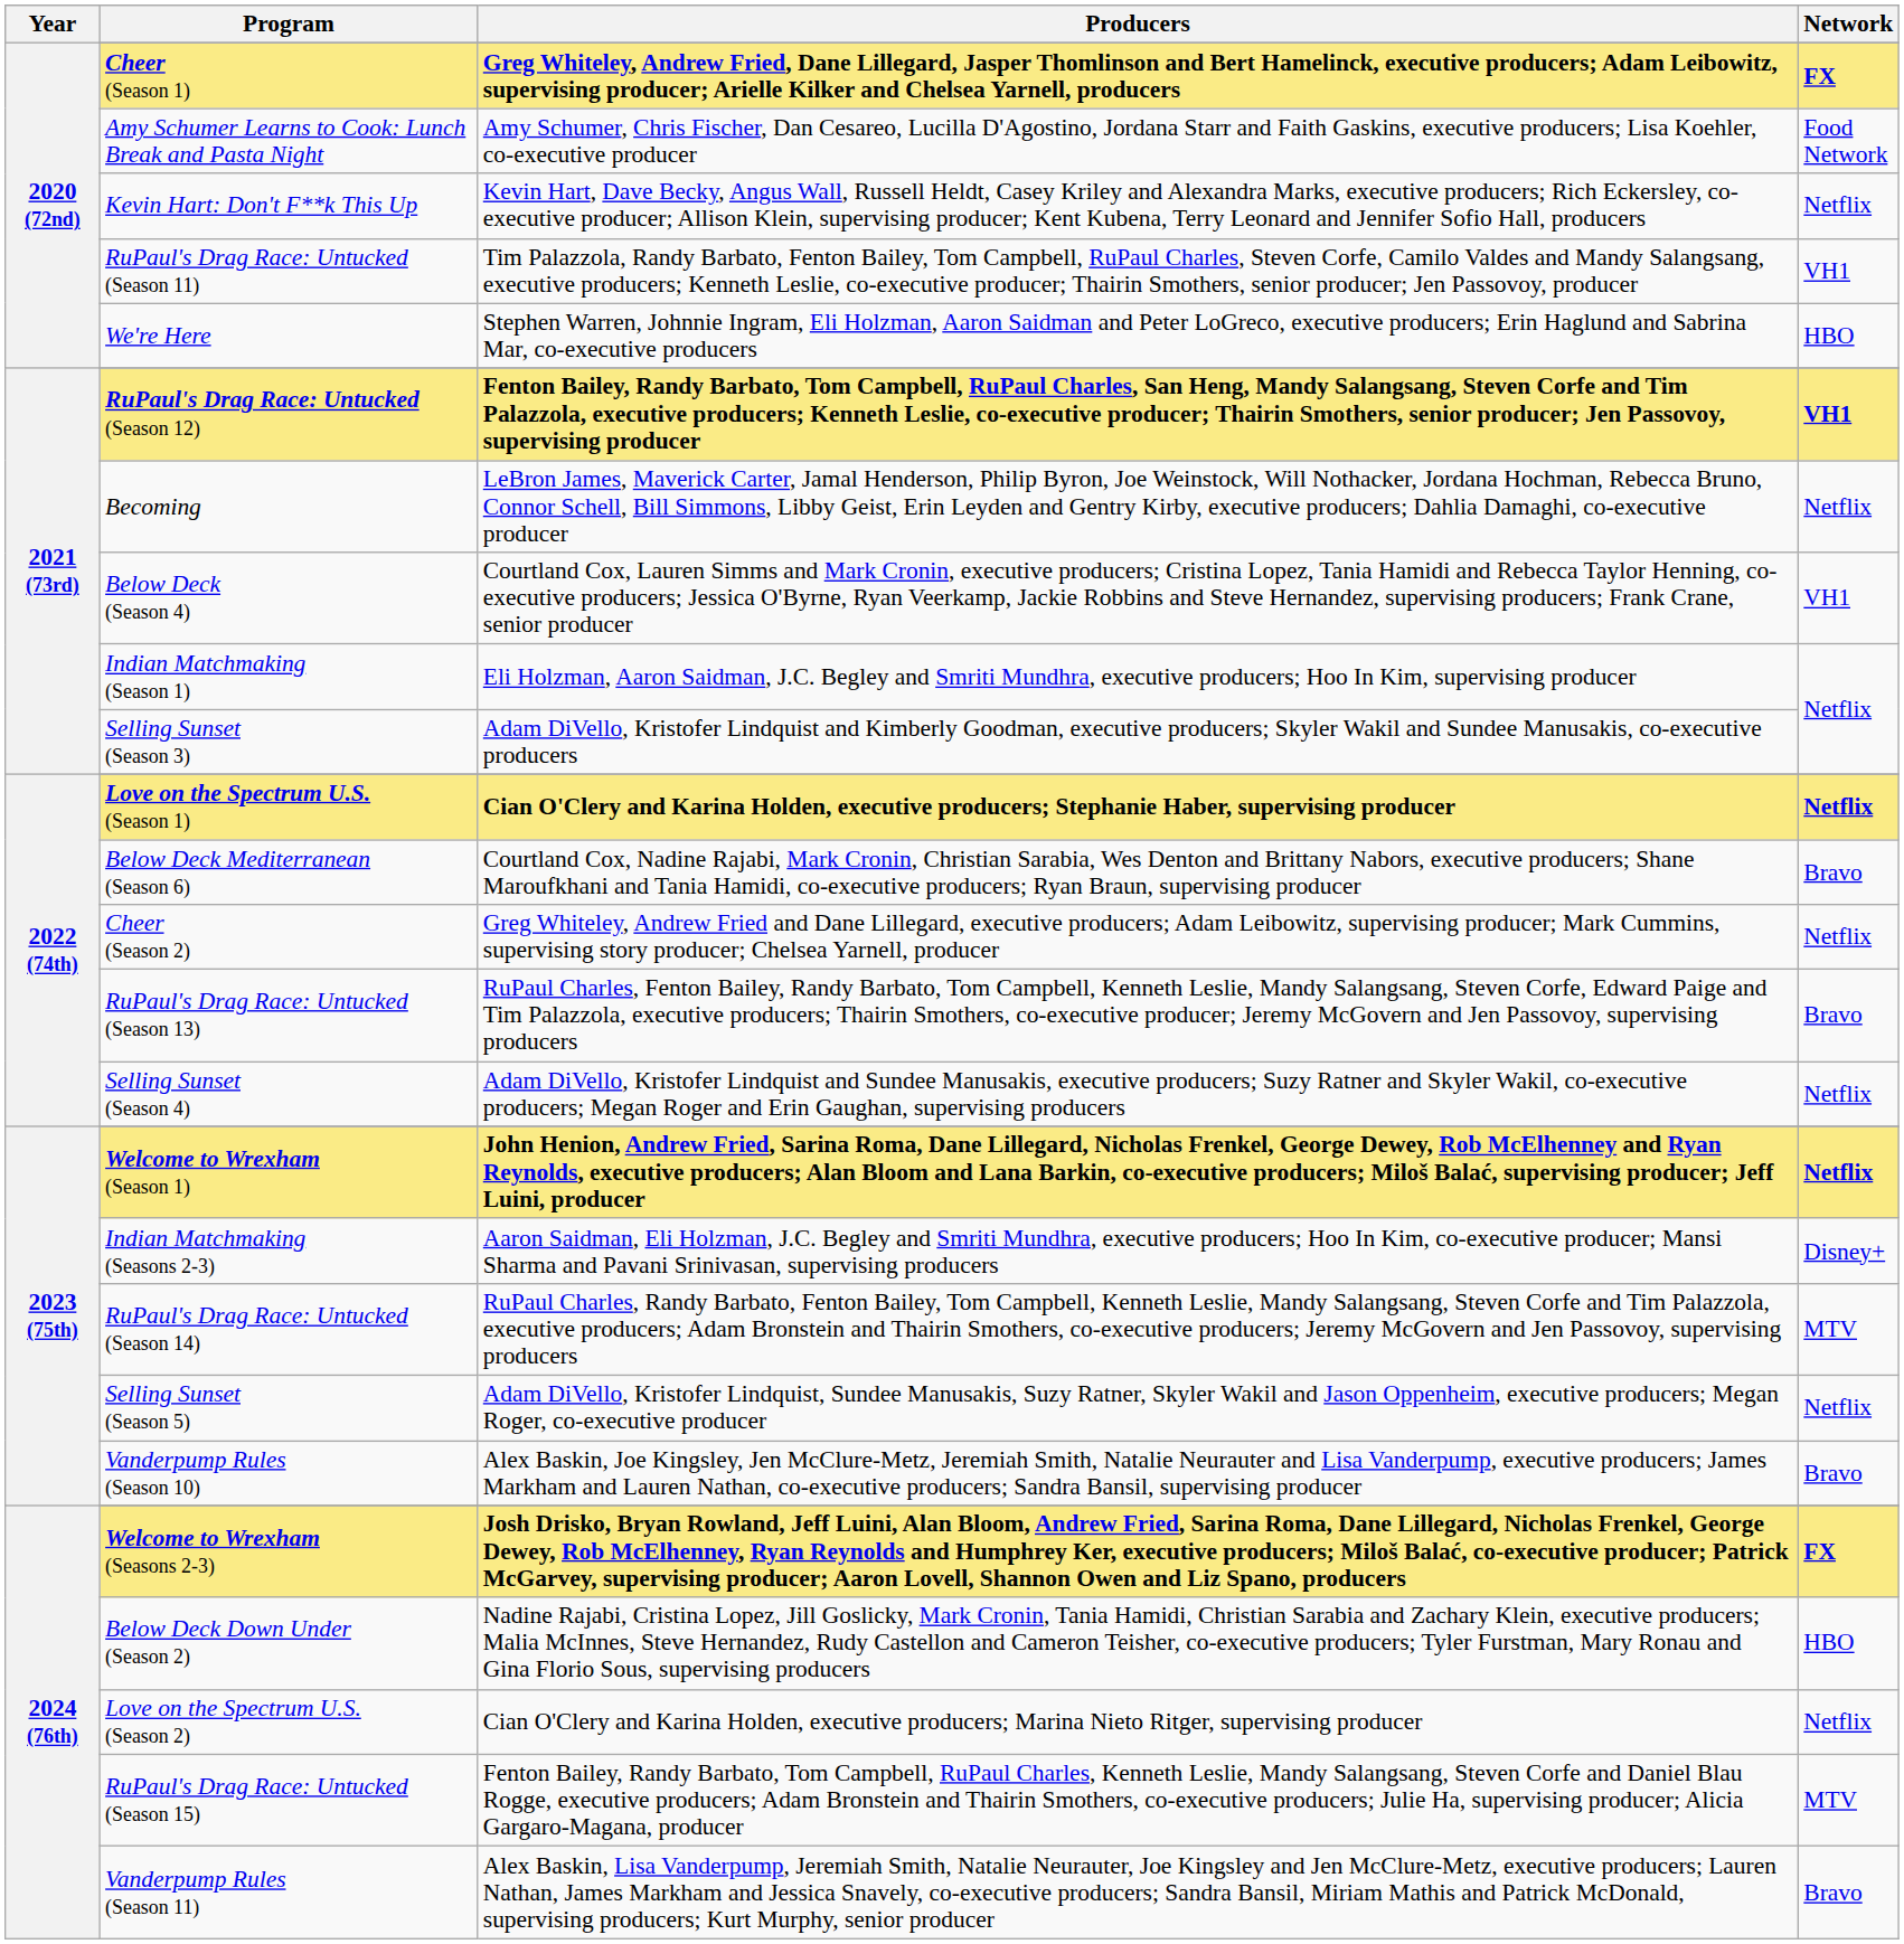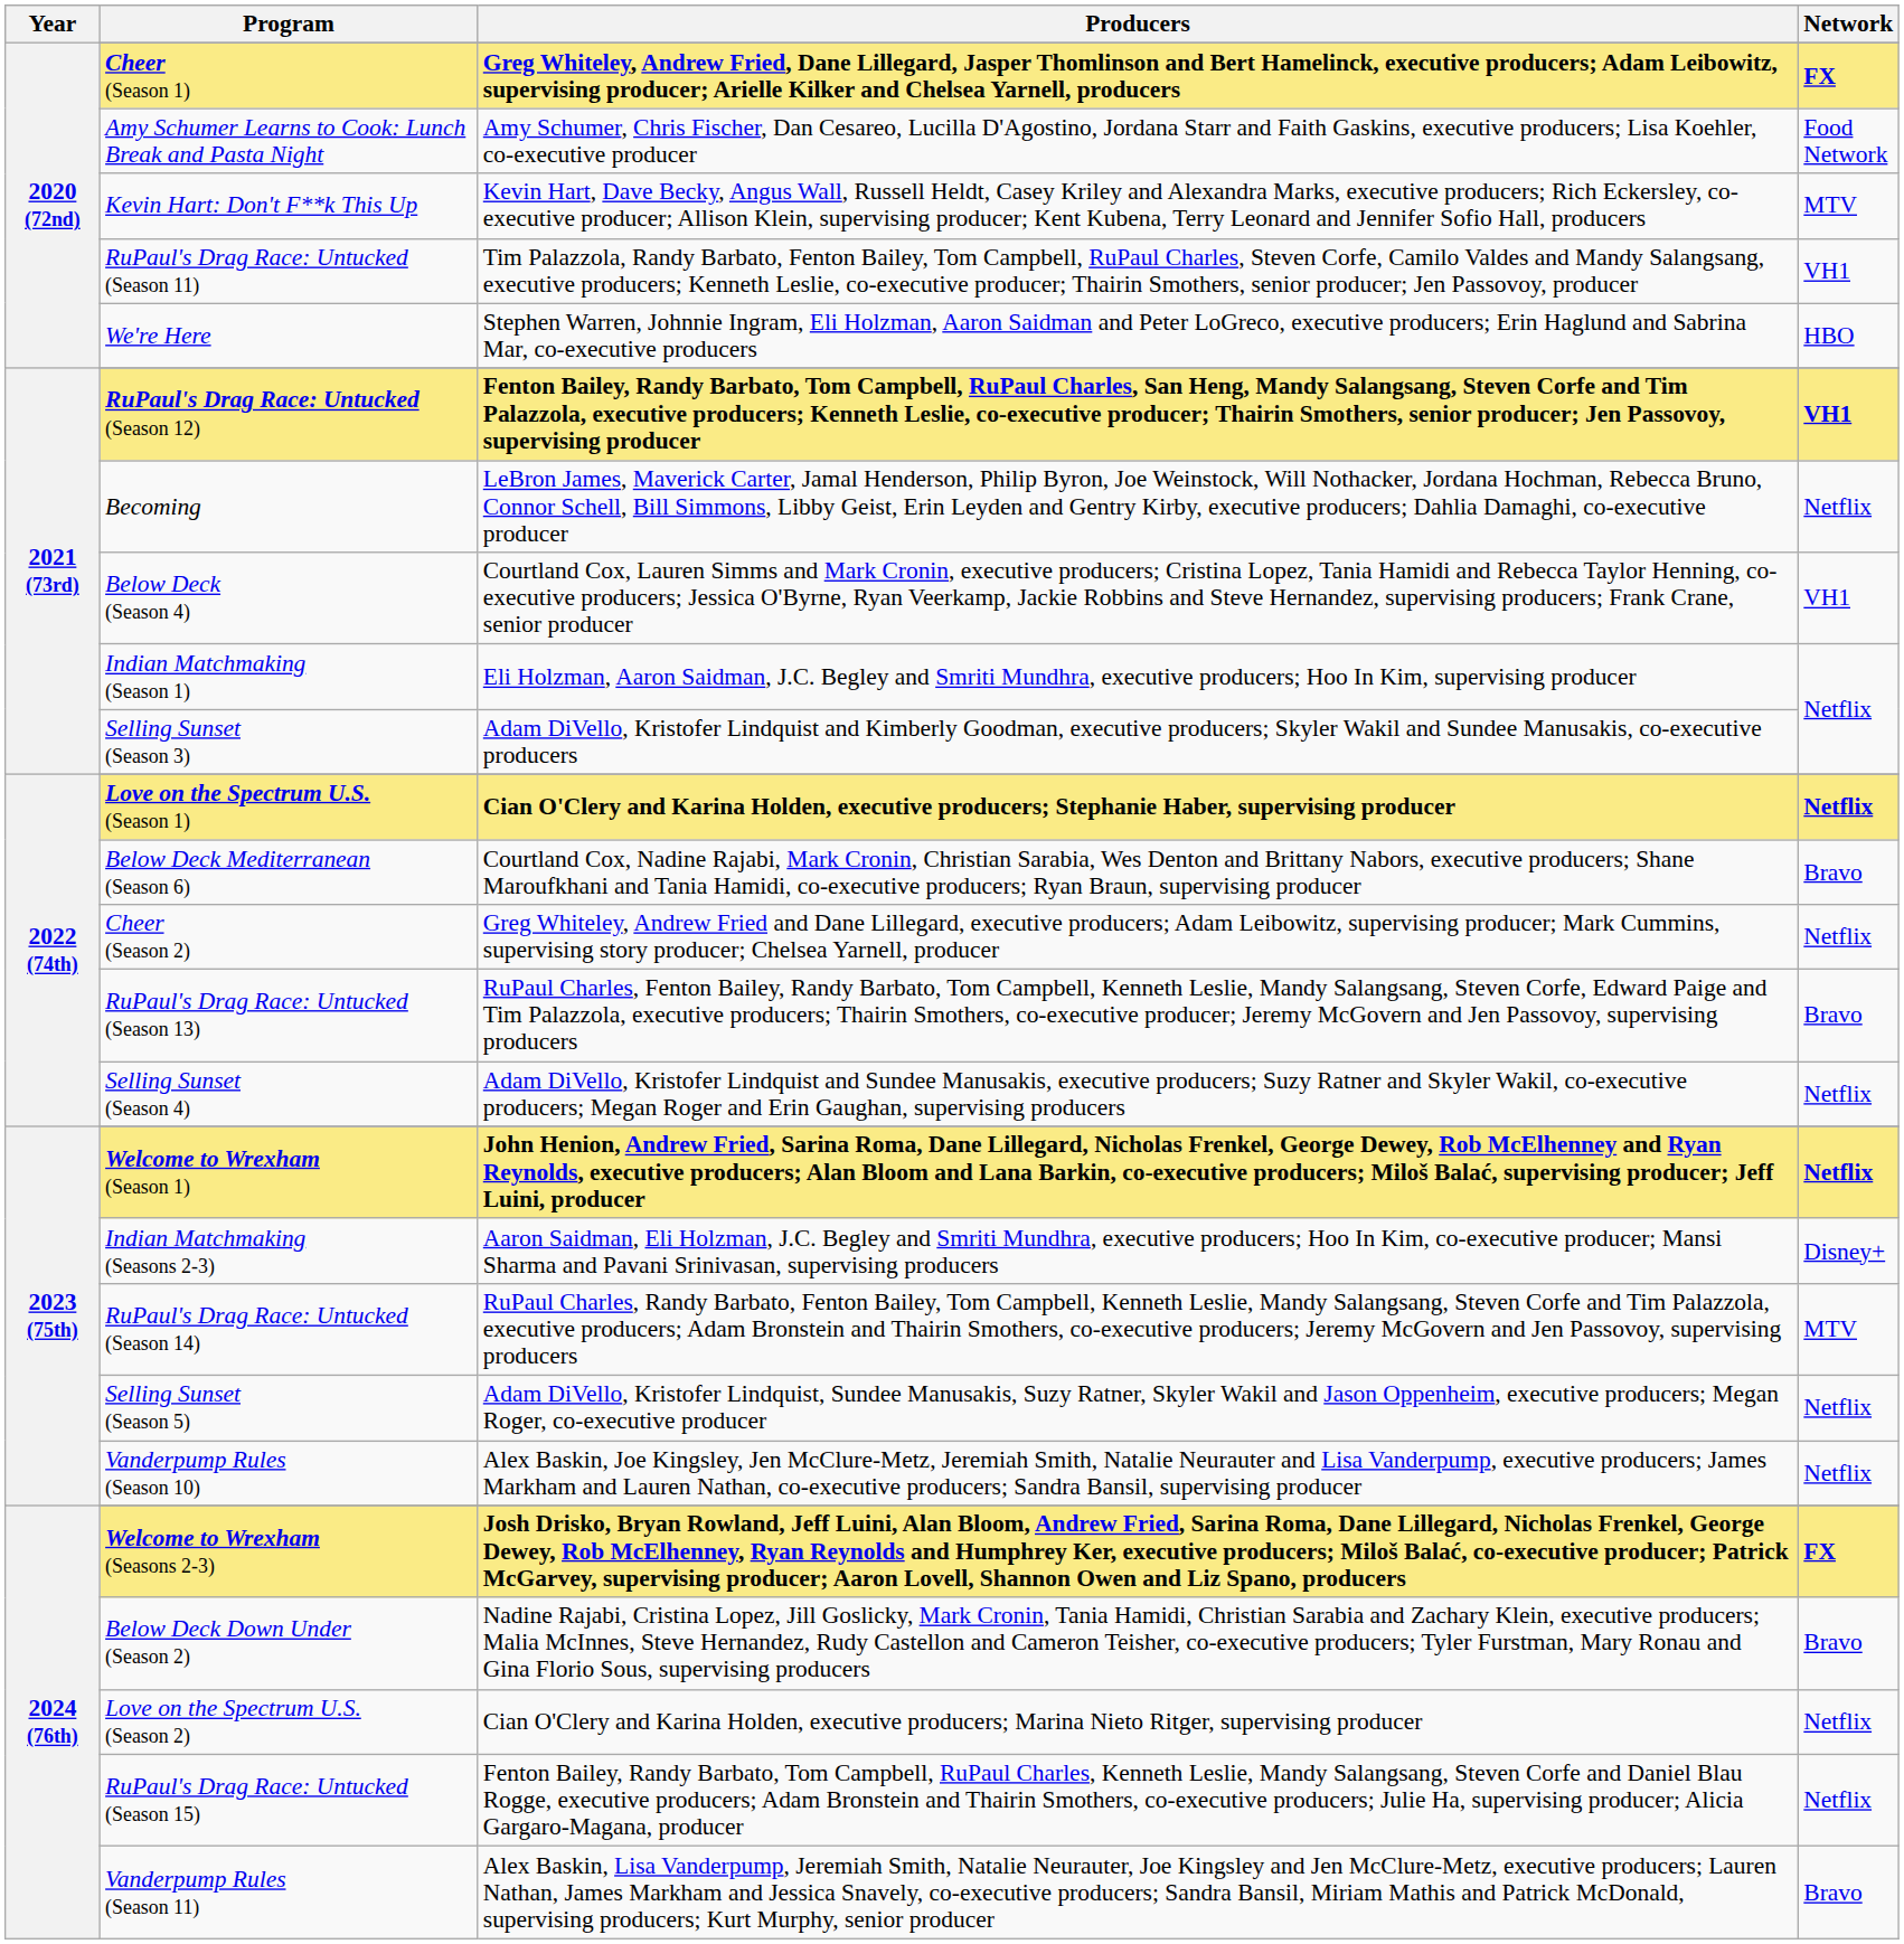Kevin Hart: Don't F**k This Up | Network: Netflix -> MTV
Vanderpump Rules (Season 10) | Network: Bravo -> Netflix
Below Deck Down Under (Season 2) | Network: HBO -> Bravo
RuPaul's Drag Race: Untucked (Season 15) | Network: MTV -> Netflix
